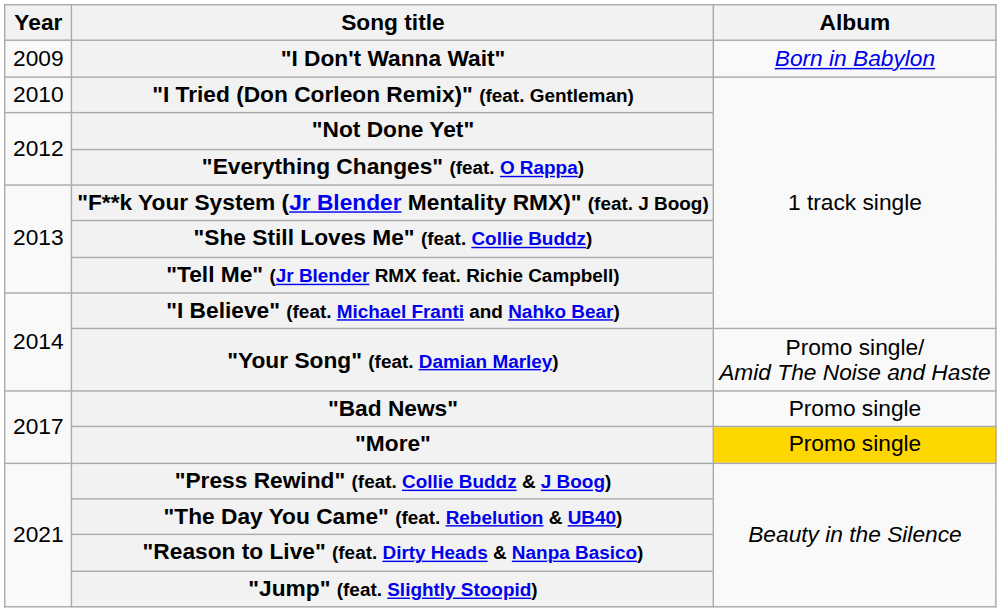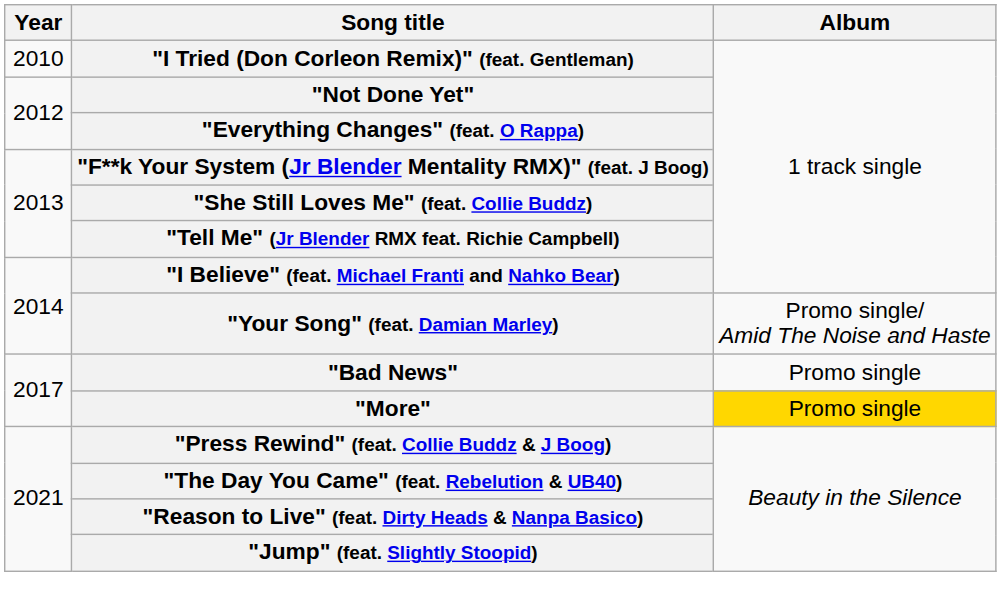- row: 2009 | "I Don't Wanna Wait" | Born in Babylon
